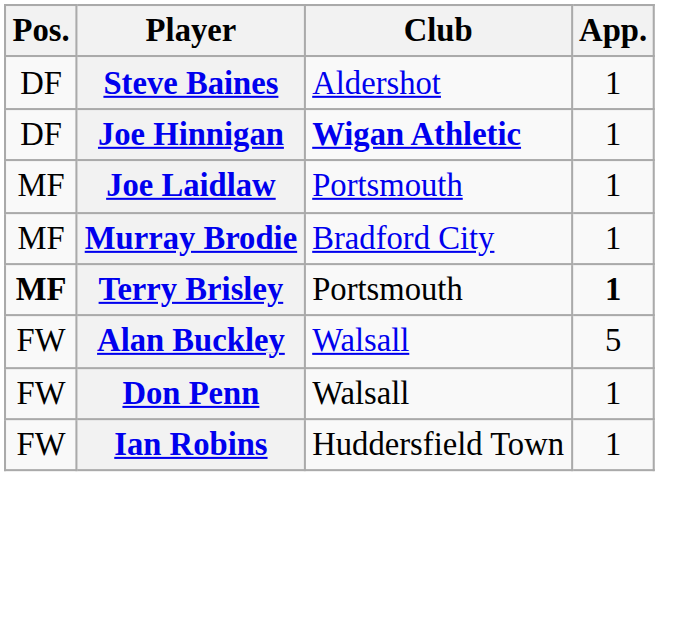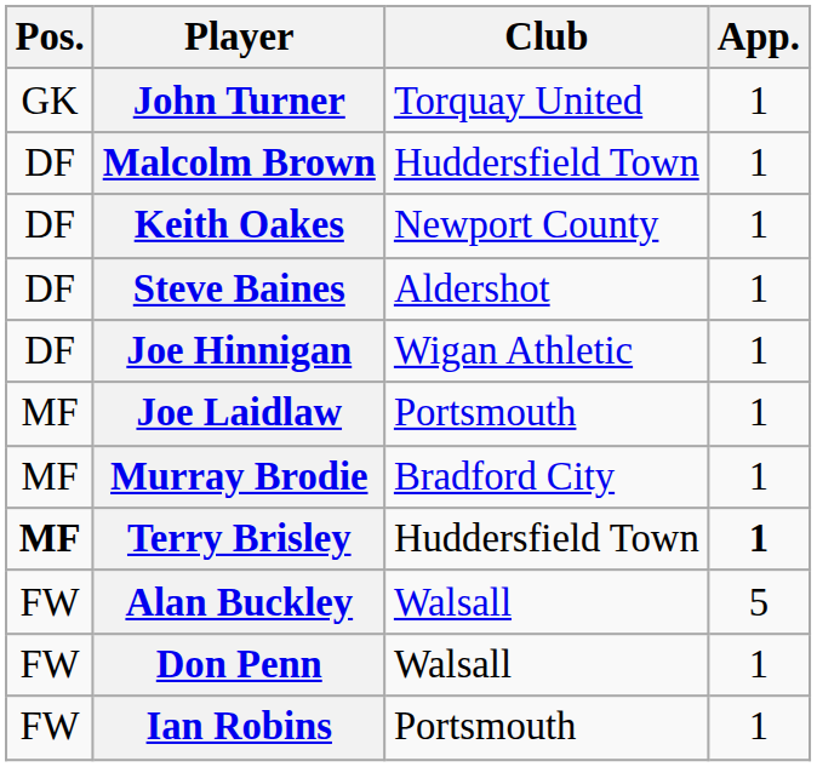+ row: GK | John Turner | Torquay United | 1
+ row: DF | Malcolm Brown | Huddersfield Town | 1
+ row: DF | Keith Oakes | Newport County | 1
Joe Hinnigan | Club: bold -> normal
Terry Brisley | Club: Portsmouth -> Huddersfield Town
Ian Robins | Club: Huddersfield Town -> Portsmouth
